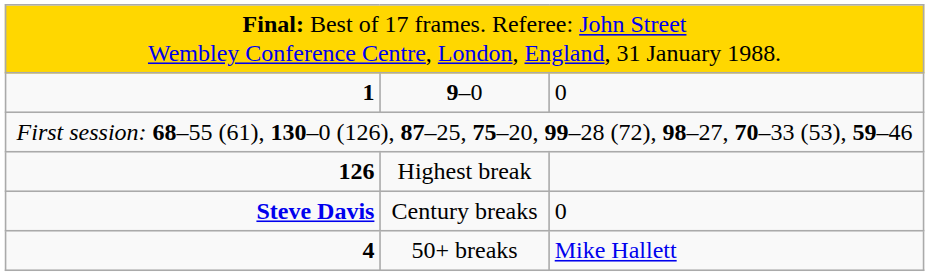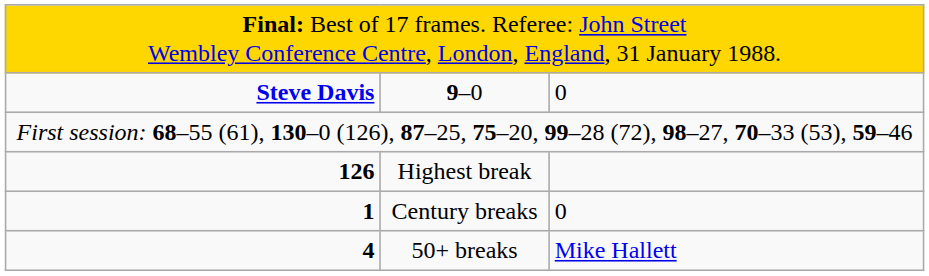9–0 | column 1: 1 -> Steve Davis
Century breaks | column 1: Steve Davis -> 1
